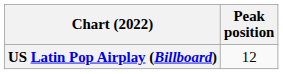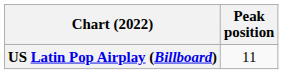US Latin Pop Airplay (Billboard) | Peak position: 12 -> 11
